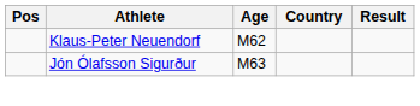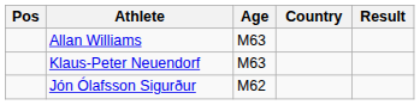+ row: Allan Williams | M63
Klaus-Peter Neuendorf | Age: M62 -> M63
Jón Ólafsson Sigurður | Age: M63 -> M62
